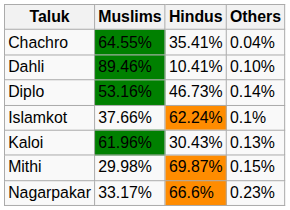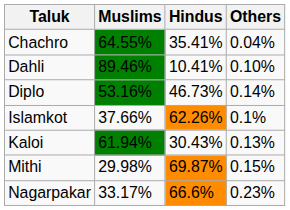Islamkot | Hindus: 62.24% -> 62.26%
Kaloi | Muslims: 61.96% -> 61.94%
